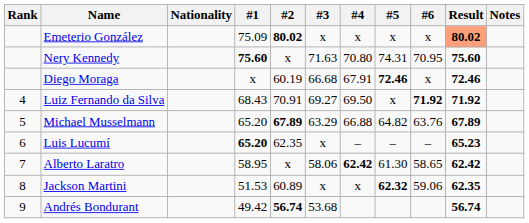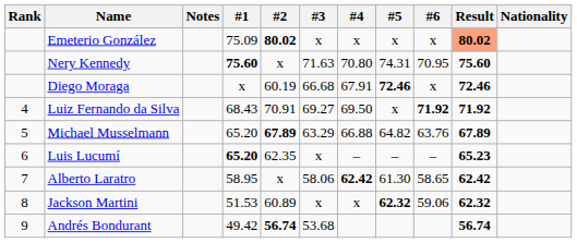columns swapped: Nationality <-> Notes
Jackson Martini | Result: 62.35 -> 62.32
